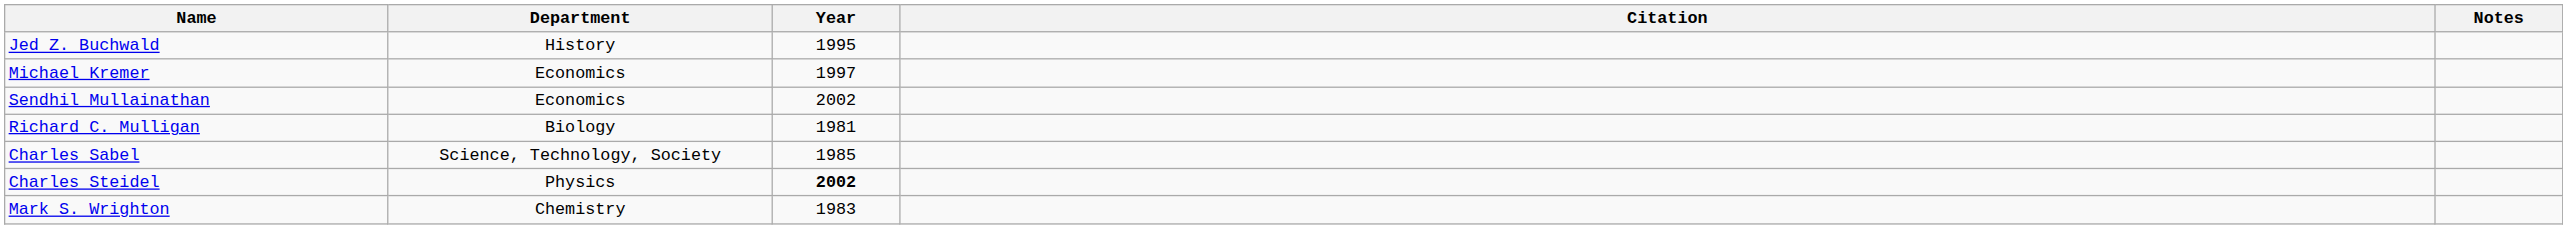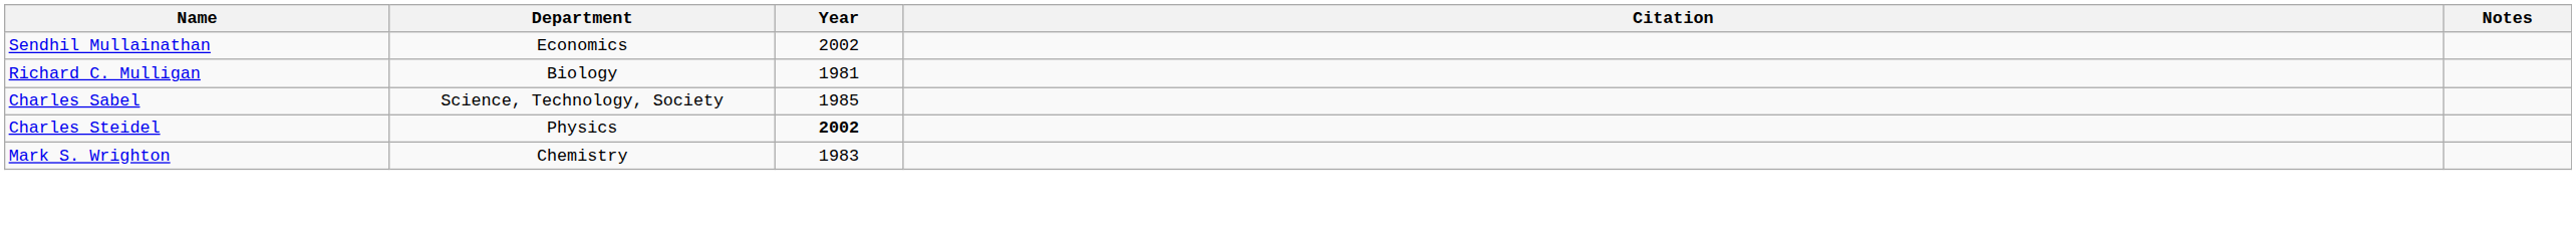- row: Jed Z. Buchwald | History | 1995
- row: Michael Kremer | Economics | 1997
